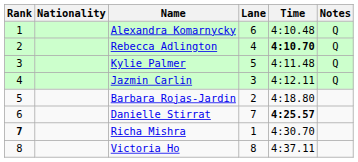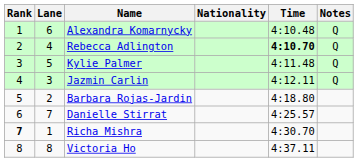columns swapped: Lane <-> Nationality
Danielle Stirrat | Time: bold -> normal
